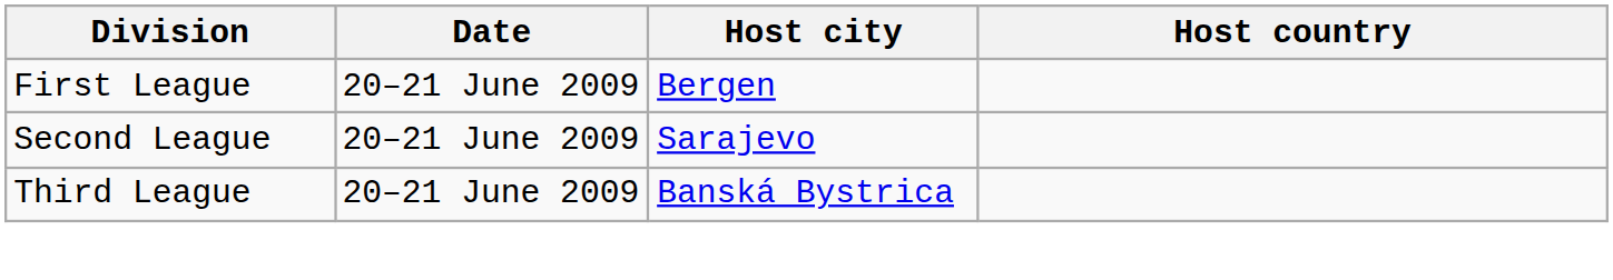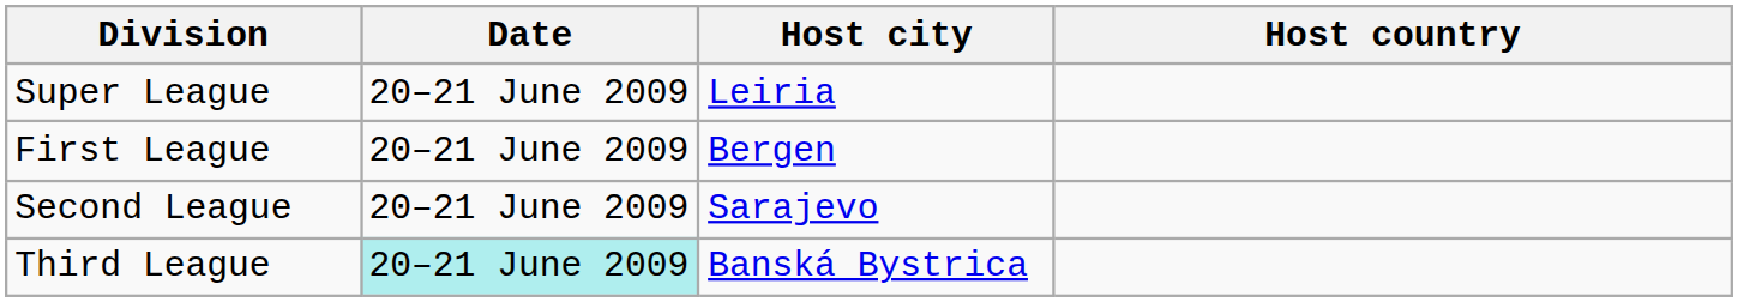+ row: Super League | 20–21 June 2009 | Leiria
Third League | Date: no background -> paleturquoise background
